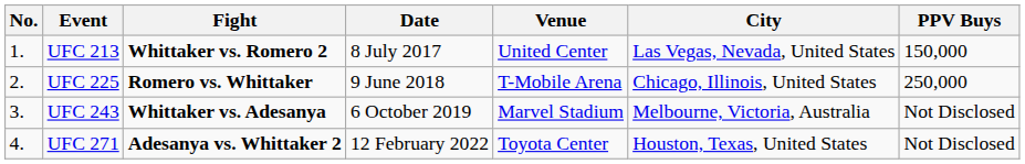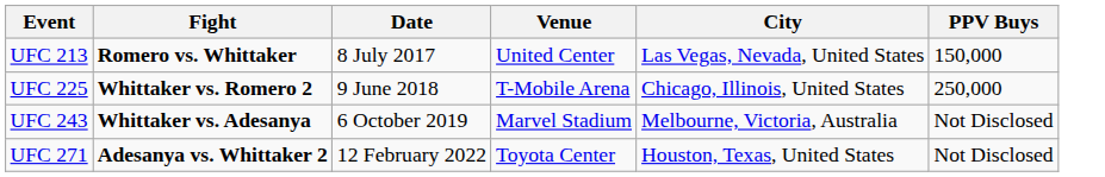- column: No. | 1. | 2. | 3. | 4.
UFC 213 | Fight: Whittaker vs. Romero 2 -> Romero vs. Whittaker
UFC 225 | Fight: Romero vs. Whittaker -> Whittaker vs. Romero 2
